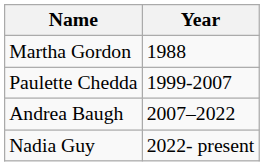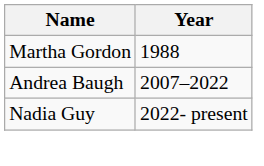- row: Paulette Chedda | 1999-2007
